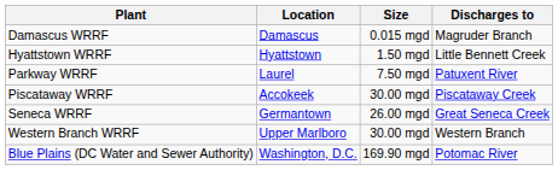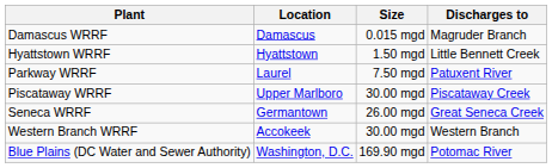Piscataway WRRF | Location: Accokeek -> Upper Marlboro
Western Branch WRRF | Location: Upper Marlboro -> Accokeek
